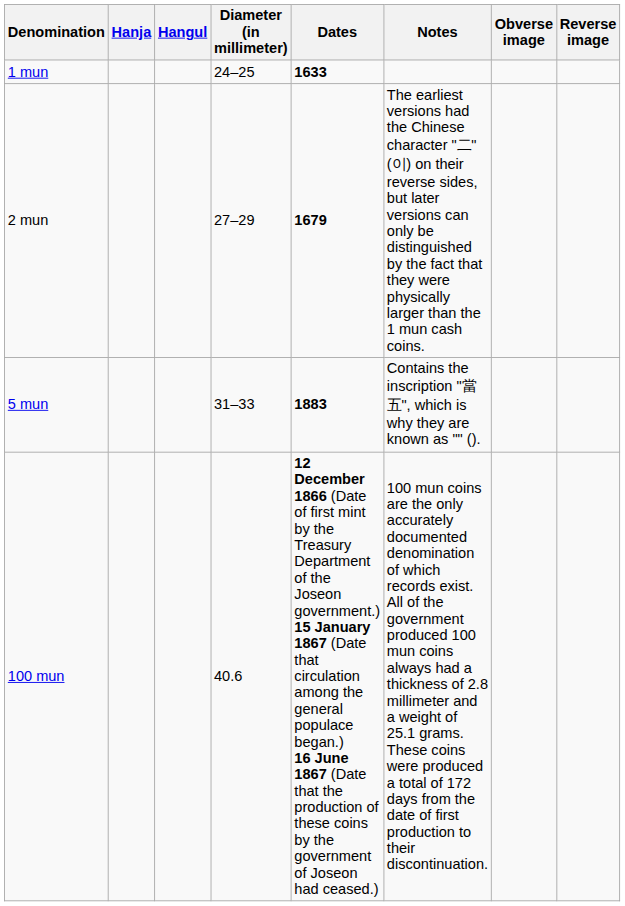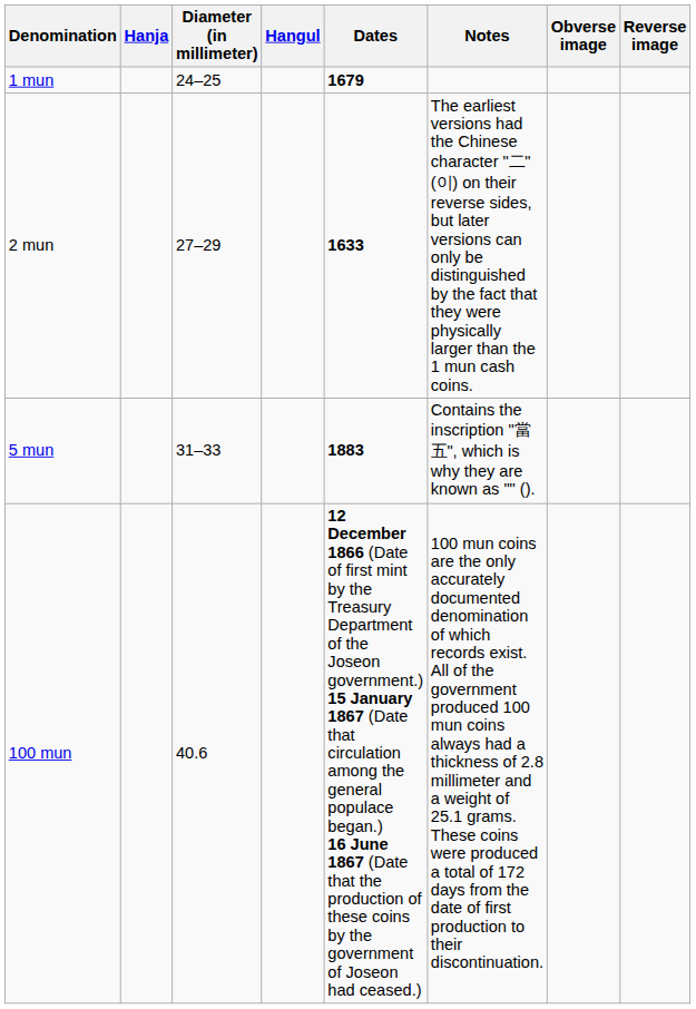columns swapped: Hangul <-> Diameter (in millimeter)
1 mun | Dates: 1633 -> 1679
2 mun | Dates: 1679 -> 1633
